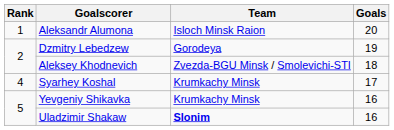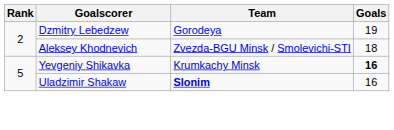- row: 1 | Aleksandr Alumona | Isloch Minsk Raion | 20
- row: 4 | Syarhey Koshal | Krumkachy Minsk | 17
Yevgeniy Shikavka | Goals: normal -> bold
